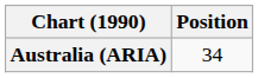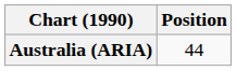Australia (ARIA) | Position: 34 -> 44
